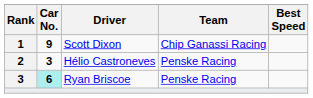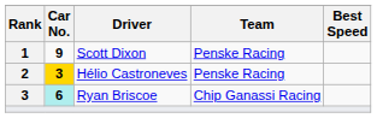Scott Dixon | Team: Chip Ganassi Racing -> Penske Racing
Hélio Castroneves | Car No.: no background -> gold background
Ryan Briscoe | Team: Penske Racing -> Chip Ganassi Racing
